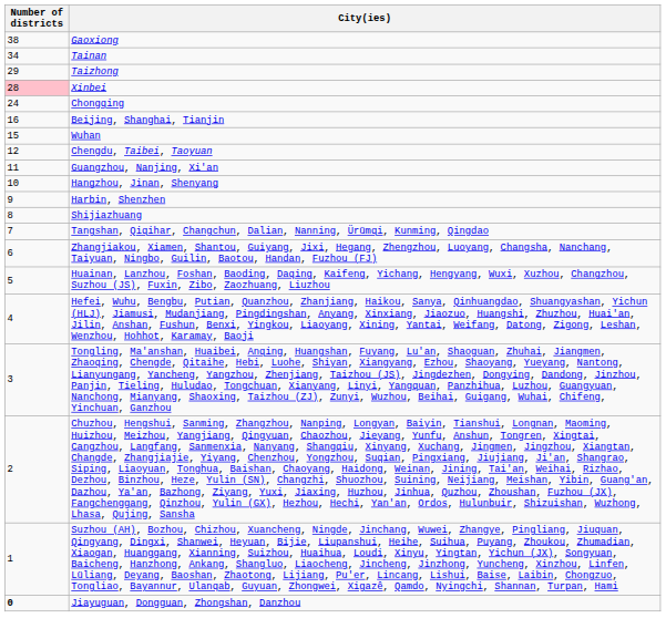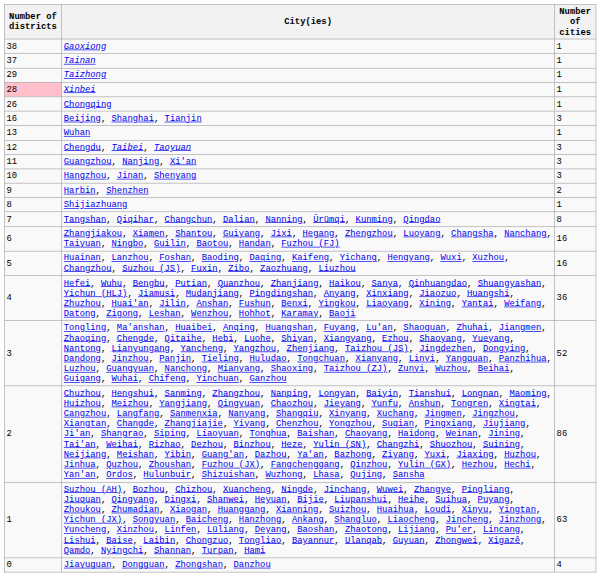+ column: Number of cities | 1 | 1 | 1 | 1 | 1 | 3 | 1 | 3 | 3 | 3 | 2 | 1 | 8 | 16 | 16 | 36 | 52 | 86 | 63 | 4
Tainan | Number of districts: 34 -> 37
Chongqing | Number of districts: 24 -> 26
Wuhan | Number of districts: 15 -> 13
Jiayuguan, Dongguan, Zhongshan, Danzhou | Number of districts: bold -> normal
